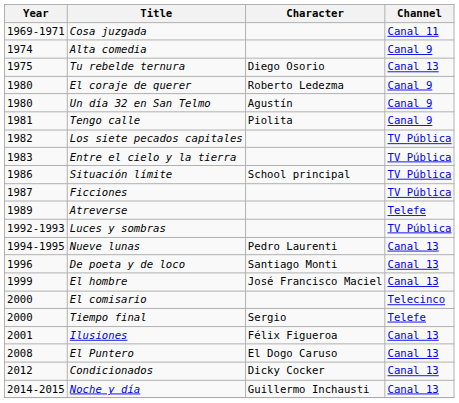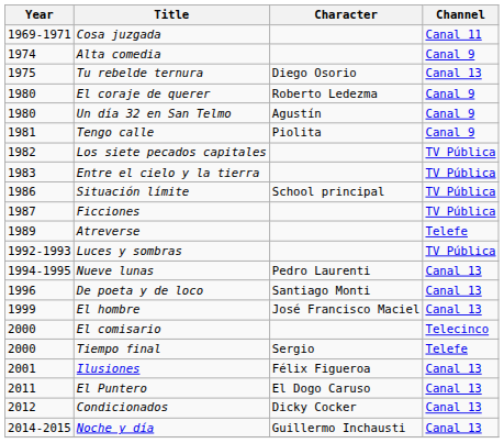El Puntero | Year: 2008 -> 2011
